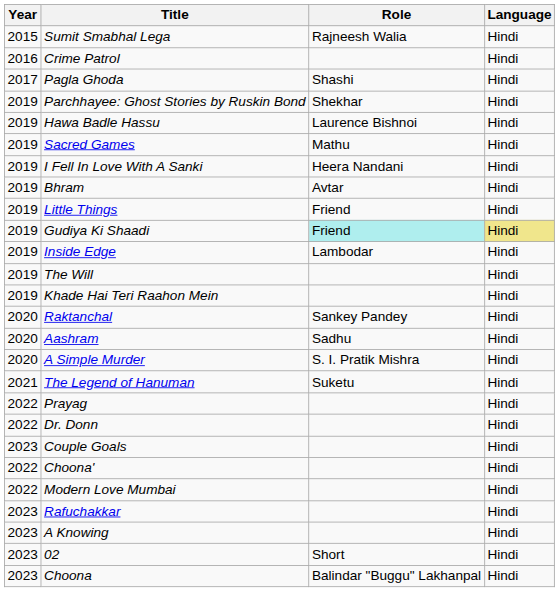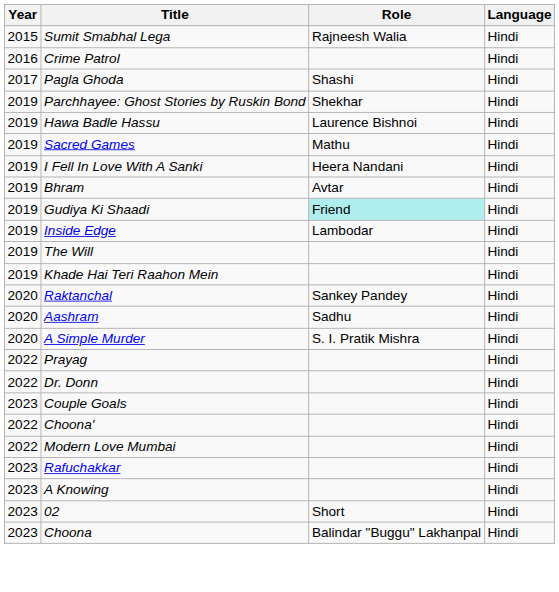- row: 2019 | Little Things | Friend | Hindi
Gudiya Ki Shaadi | Language: khaki background -> no background
- row: 2021 | The Legend of Hanuman | Suketu | Hindi
